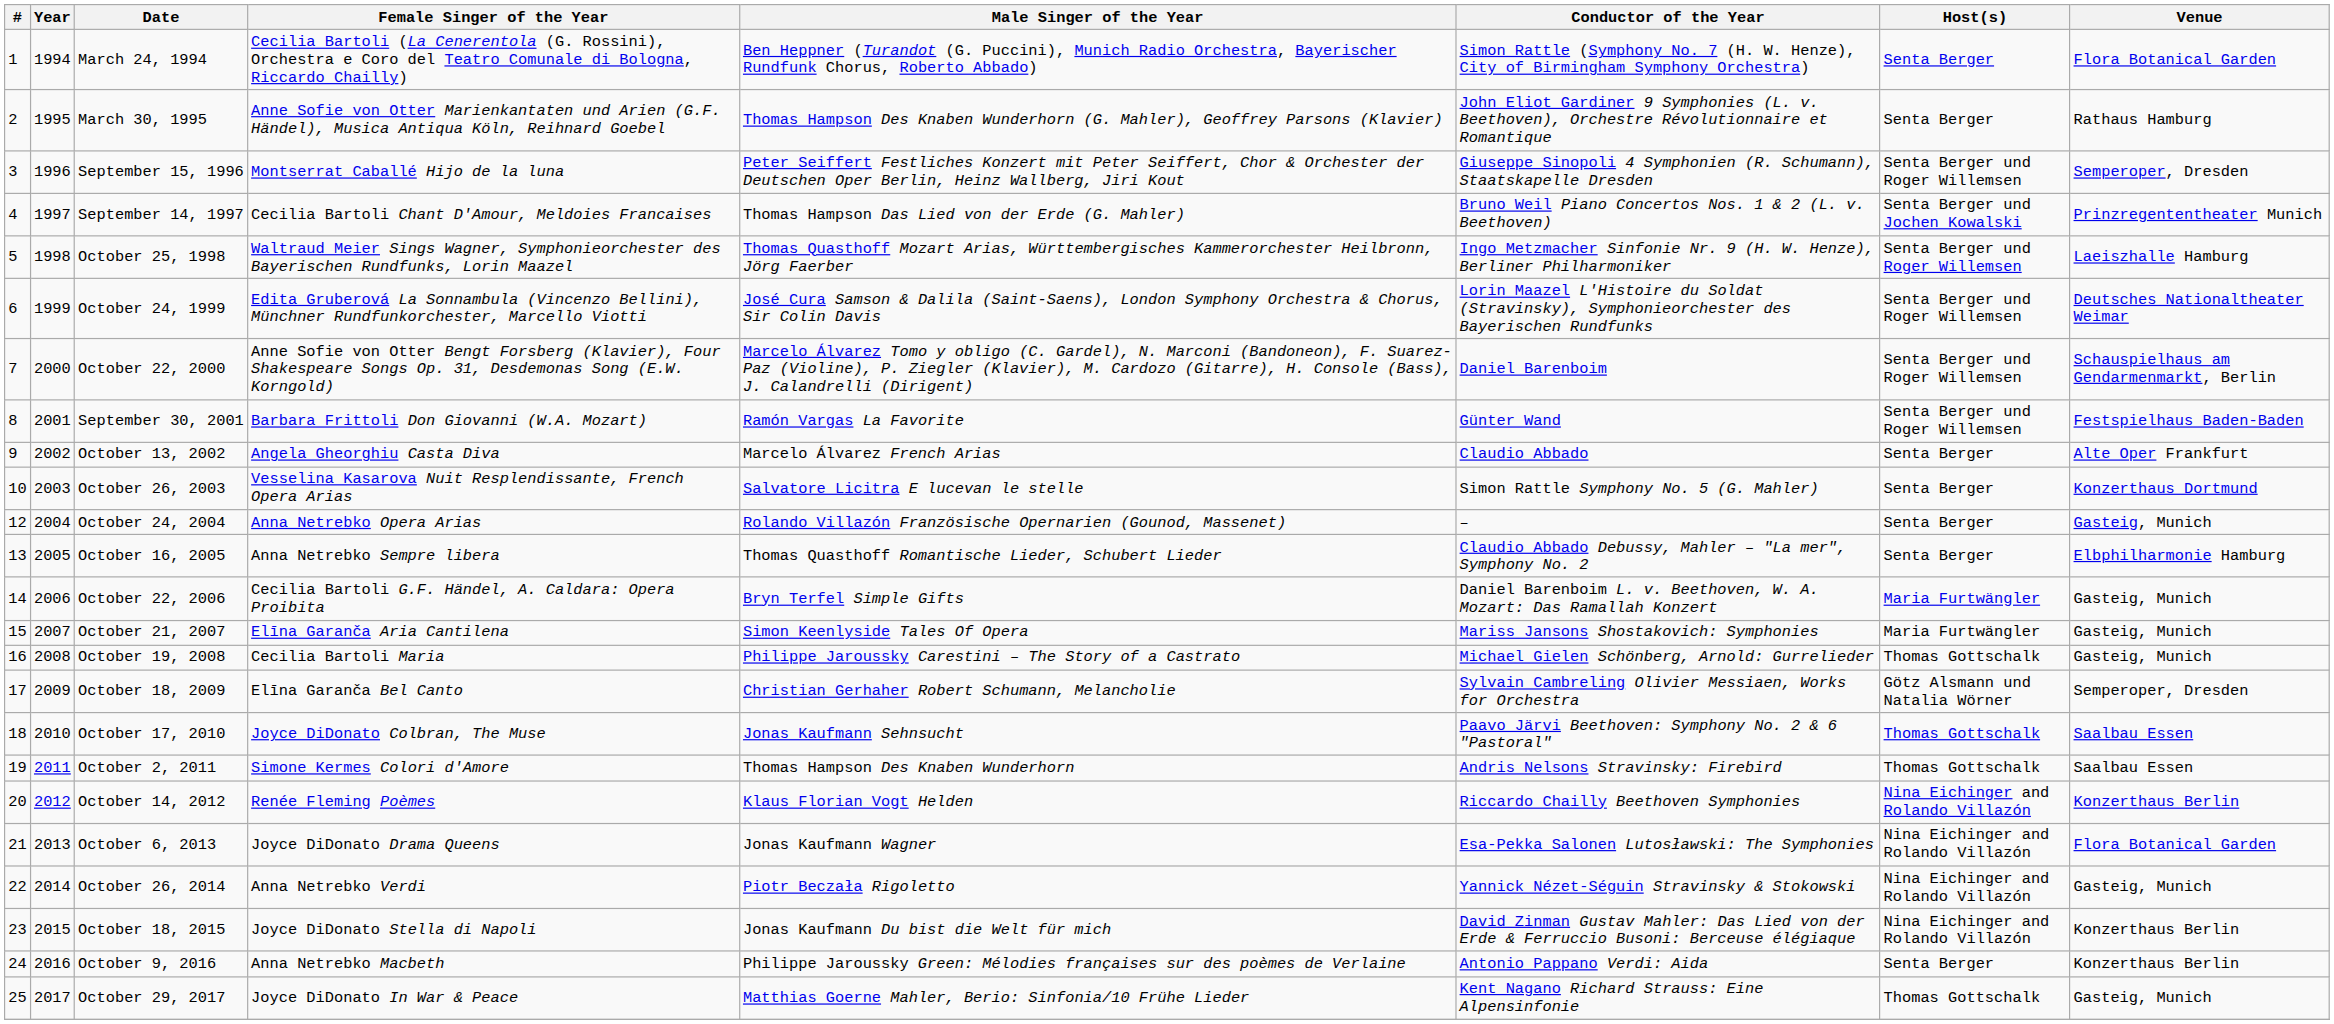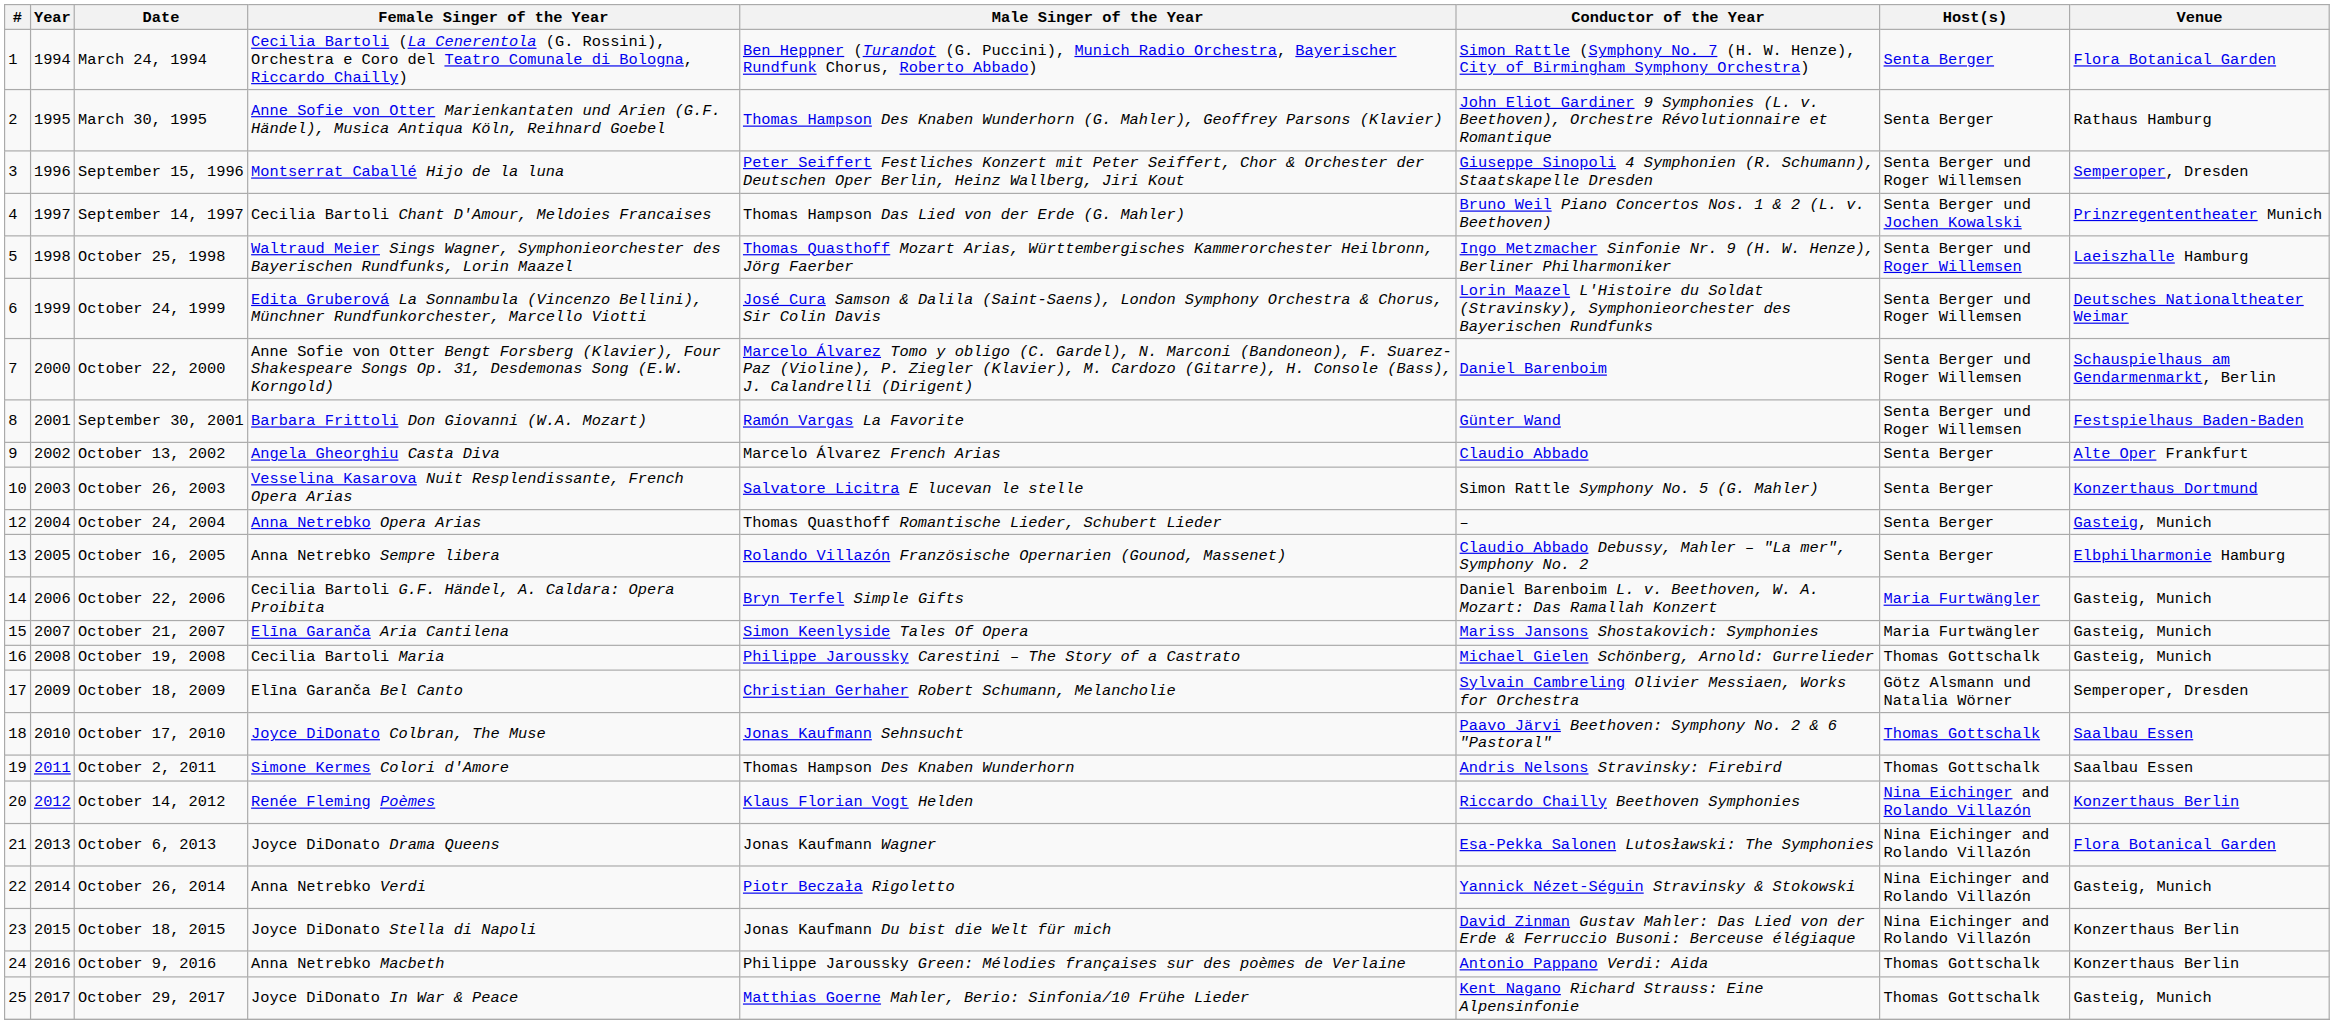October 24, 2004 | Male Singer of the Year: Rolando Villazón Französische Opernarien (Gounod, Massenet) -> Thomas Quasthoff Romantische Lieder, Schubert Lieder
October 16, 2005 | Male Singer of the Year: Thomas Quasthoff Romantische Lieder, Schubert Lieder -> Rolando Villazón Französische Opernarien (Gounod, Massenet)
October 9, 2016 | Host(s): Senta Berger -> Thomas Gottschalk
